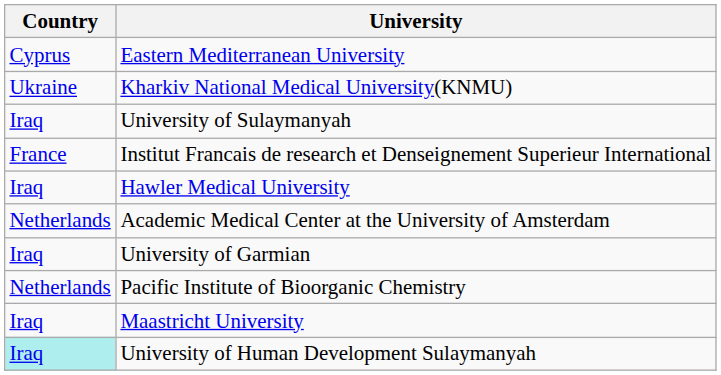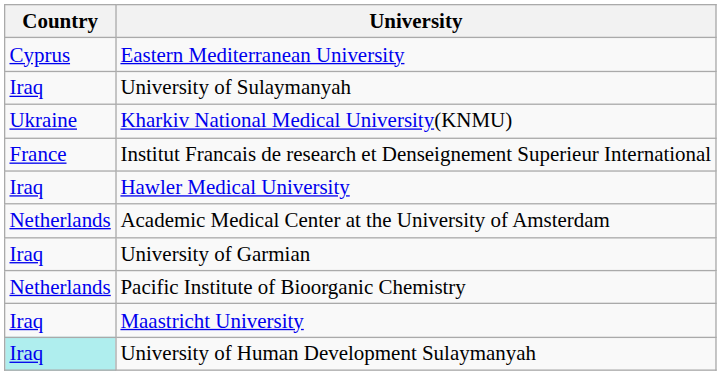rows swapped: Kharkiv National Medical University(KNMU) <-> University of Sulaymanyah
